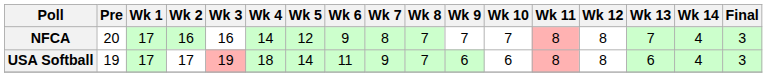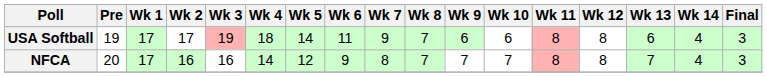rows swapped: NFCA <-> USA Softball
